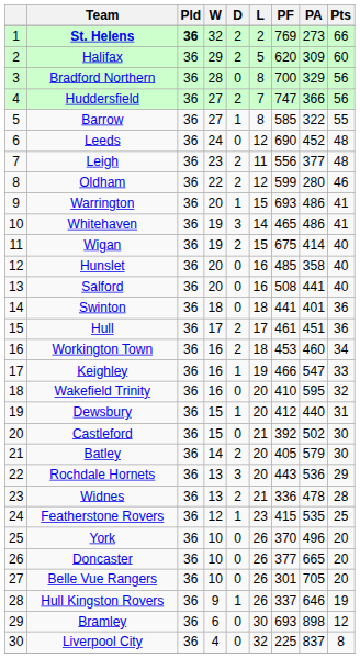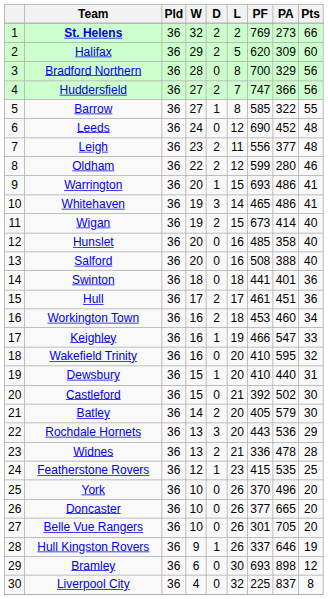St. Helens | Pld: bold -> normal
Wigan | PF: 675 -> 673
Salford | PA: 441 -> 388
Dewsbury | PF: 412 -> 410
